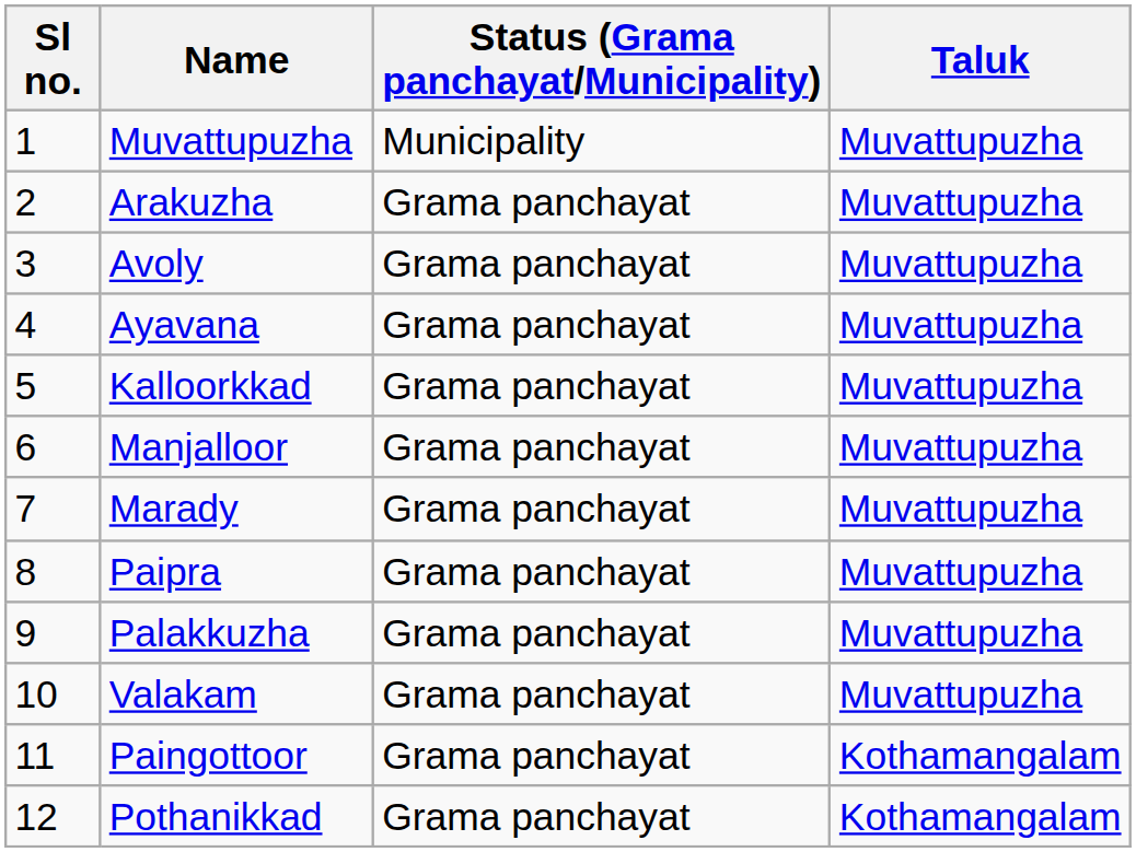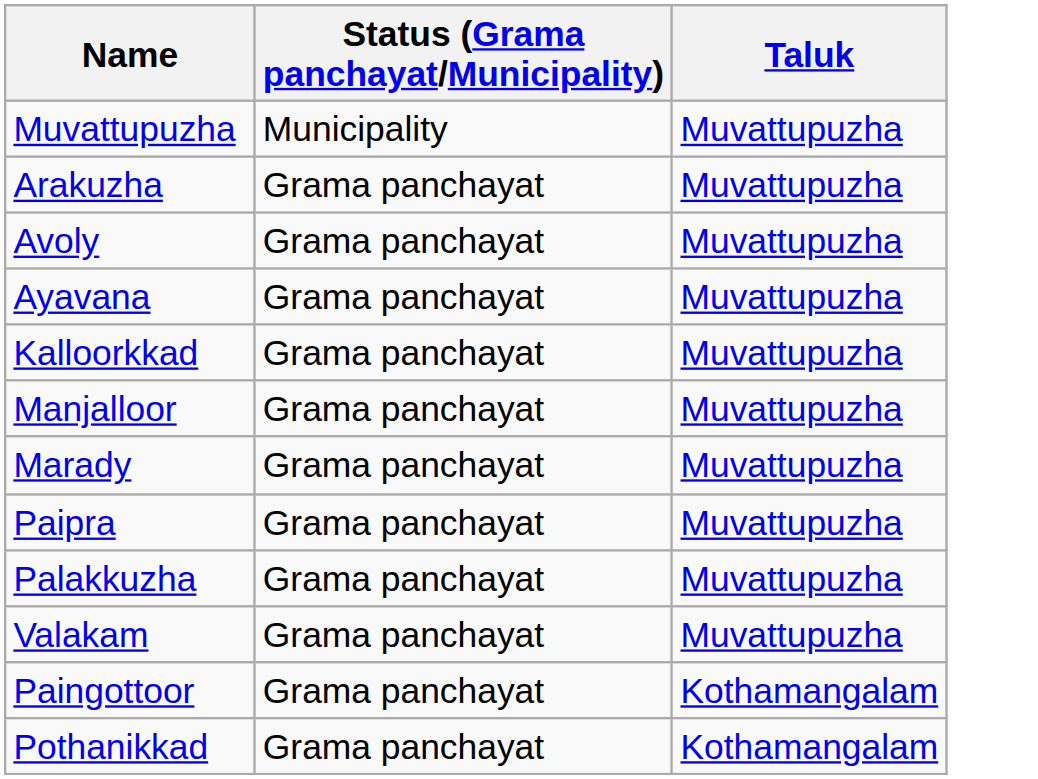- column: Sl no. | 1 | 2 | 3 | 4 | 5 | 6 | 7 | 8 | 9 | 10 | 11 | 12
